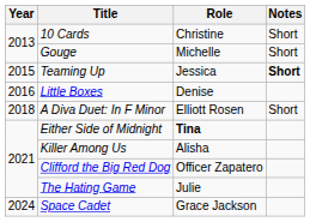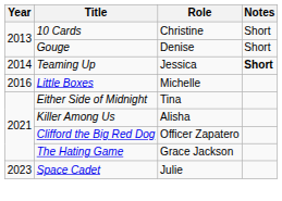Gouge | Role: Michelle -> Denise
Teaming Up | Year: 2015 -> 2014
Little Boxes | Role: Denise -> Michelle
- row: 2018 | A Diva Duet: In F Minor | Elliott Rosen | Short
Either Side of Midnight | Role: bold -> normal
The Hating Game | Role: Julie -> Grace Jackson
Space Cadet | Year: 2024 -> 2023
Space Cadet | Role: Grace Jackson -> Julie
